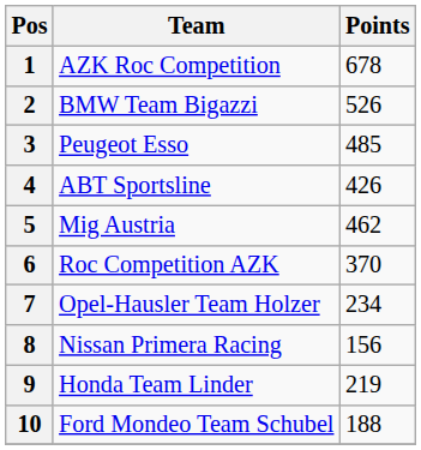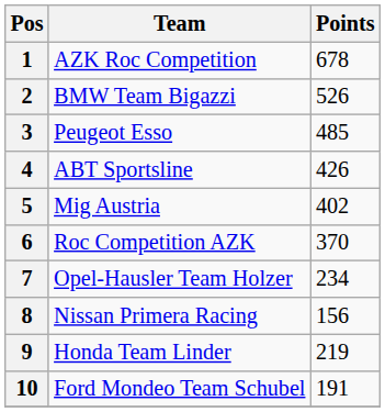5 | Points: 462 -> 402
10 | Points: 188 -> 191
